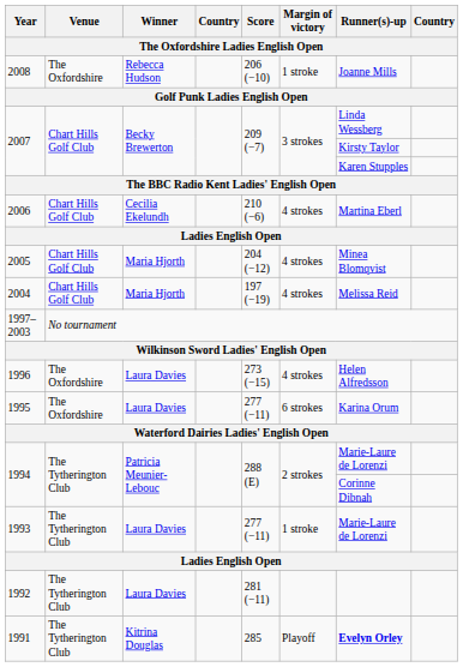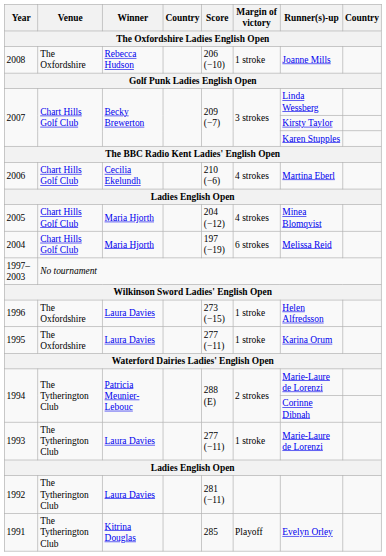2004 | Margin of victory: 4 strokes -> 6 strokes
1996 | Margin of victory: 4 strokes -> 1 stroke
1995 | Margin of victory: 6 strokes -> 1 stroke
1991 | Runner(s)-up: bold -> normal
